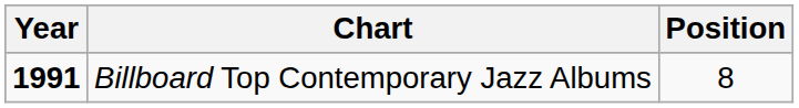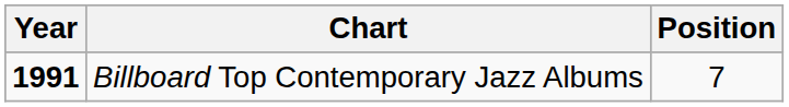Billboard Top Contemporary Jazz Albums | Position: 8 -> 7
